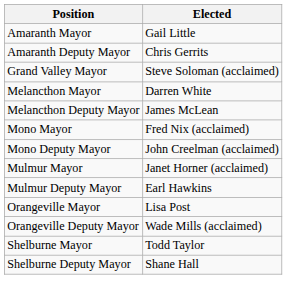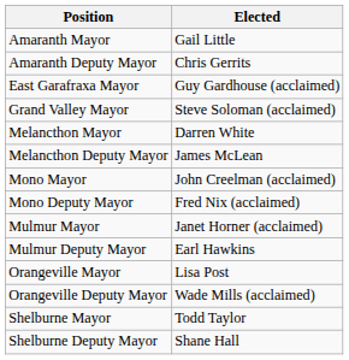+ row: East Garafraxa Mayor | Guy Gardhouse (acclaimed)
Mono Mayor | Elected: Fred Nix (acclaimed) -> John Creelman (acclaimed)
Mono Deputy Mayor | Elected: John Creelman (acclaimed) -> Fred Nix (acclaimed)
